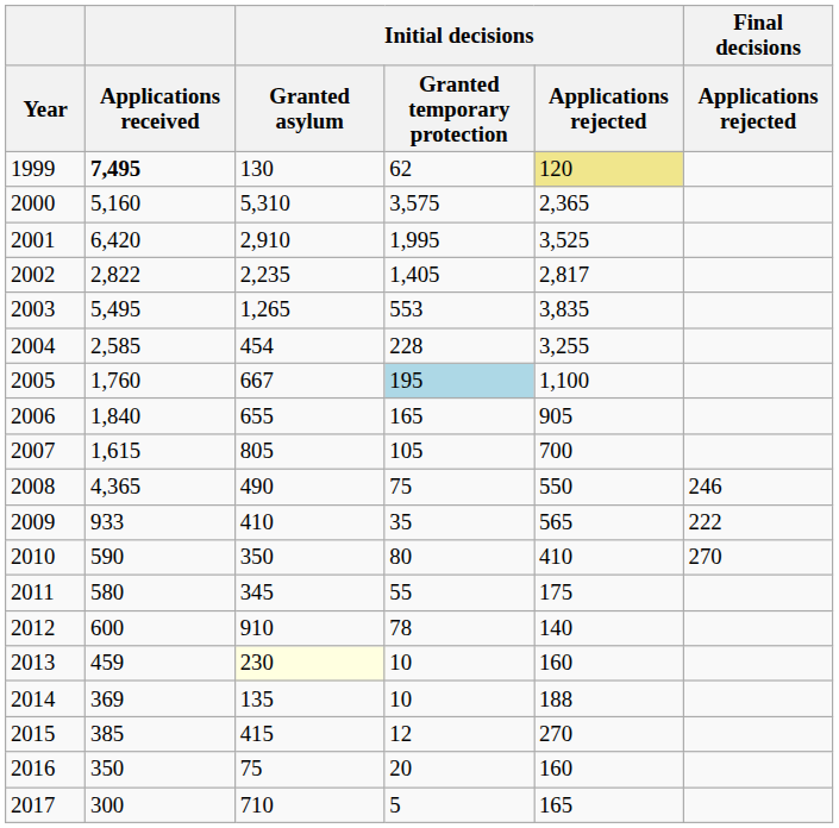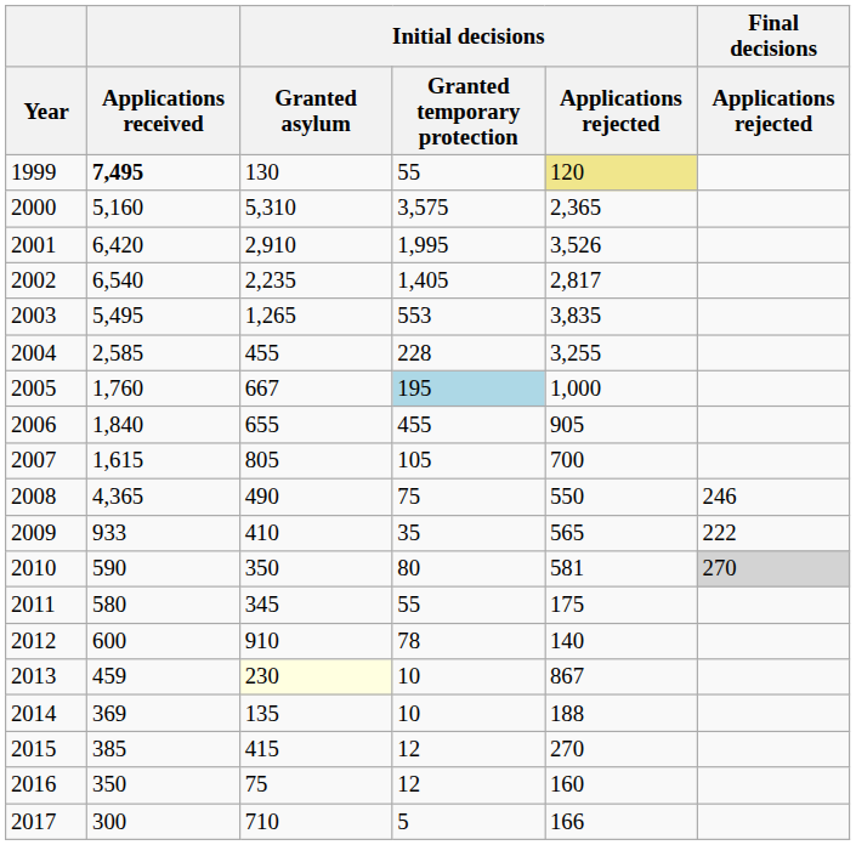1999 | Initial decisions / Granted temporary protection: 62 -> 55
2001 | Initial decisions / Applications rejected: 3,525 -> 3,526
2002 | Applications received: 2,822 -> 6,540
2004 | Initial decisions / Granted asylum: 454 -> 455
2005 | Initial decisions / Applications rejected: 1,100 -> 1,000
2006 | Initial decisions / Granted temporary protection: 165 -> 455
2010 | Initial decisions / Applications rejected: 410 -> 581
2010 | Final decisions / Applications rejected: no background -> lightgrey background
2013 | Initial decisions / Applications rejected: 160 -> 867
2016 | Initial decisions / Granted temporary protection: 20 -> 12
2017 | Initial decisions / Applications rejected: 165 -> 166
